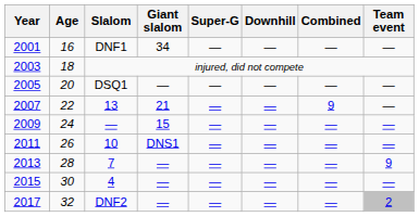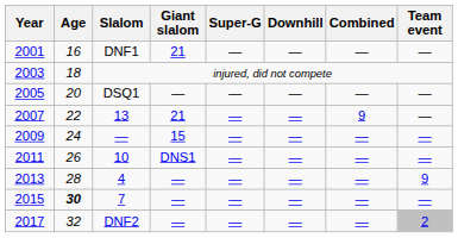2001 | Giant slalom: 34 -> 21
2013 | Slalom: 7 -> 4
2015 | Age: normal -> bold
2015 | Slalom: 4 -> 7
